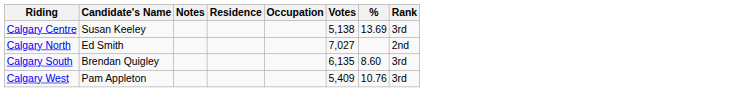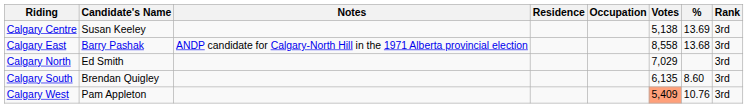+ row: Calgary East | Barry Pashak | ANDP candidate for Calgary-North Hill in the 1971 Alberta provincial election | 8,558 | 13.68 | 3rd
Calgary North | Votes: 7,027 -> 7,029
Calgary North | Rank: 2nd -> 3rd
Calgary West | Votes: no background -> lightsalmon background
